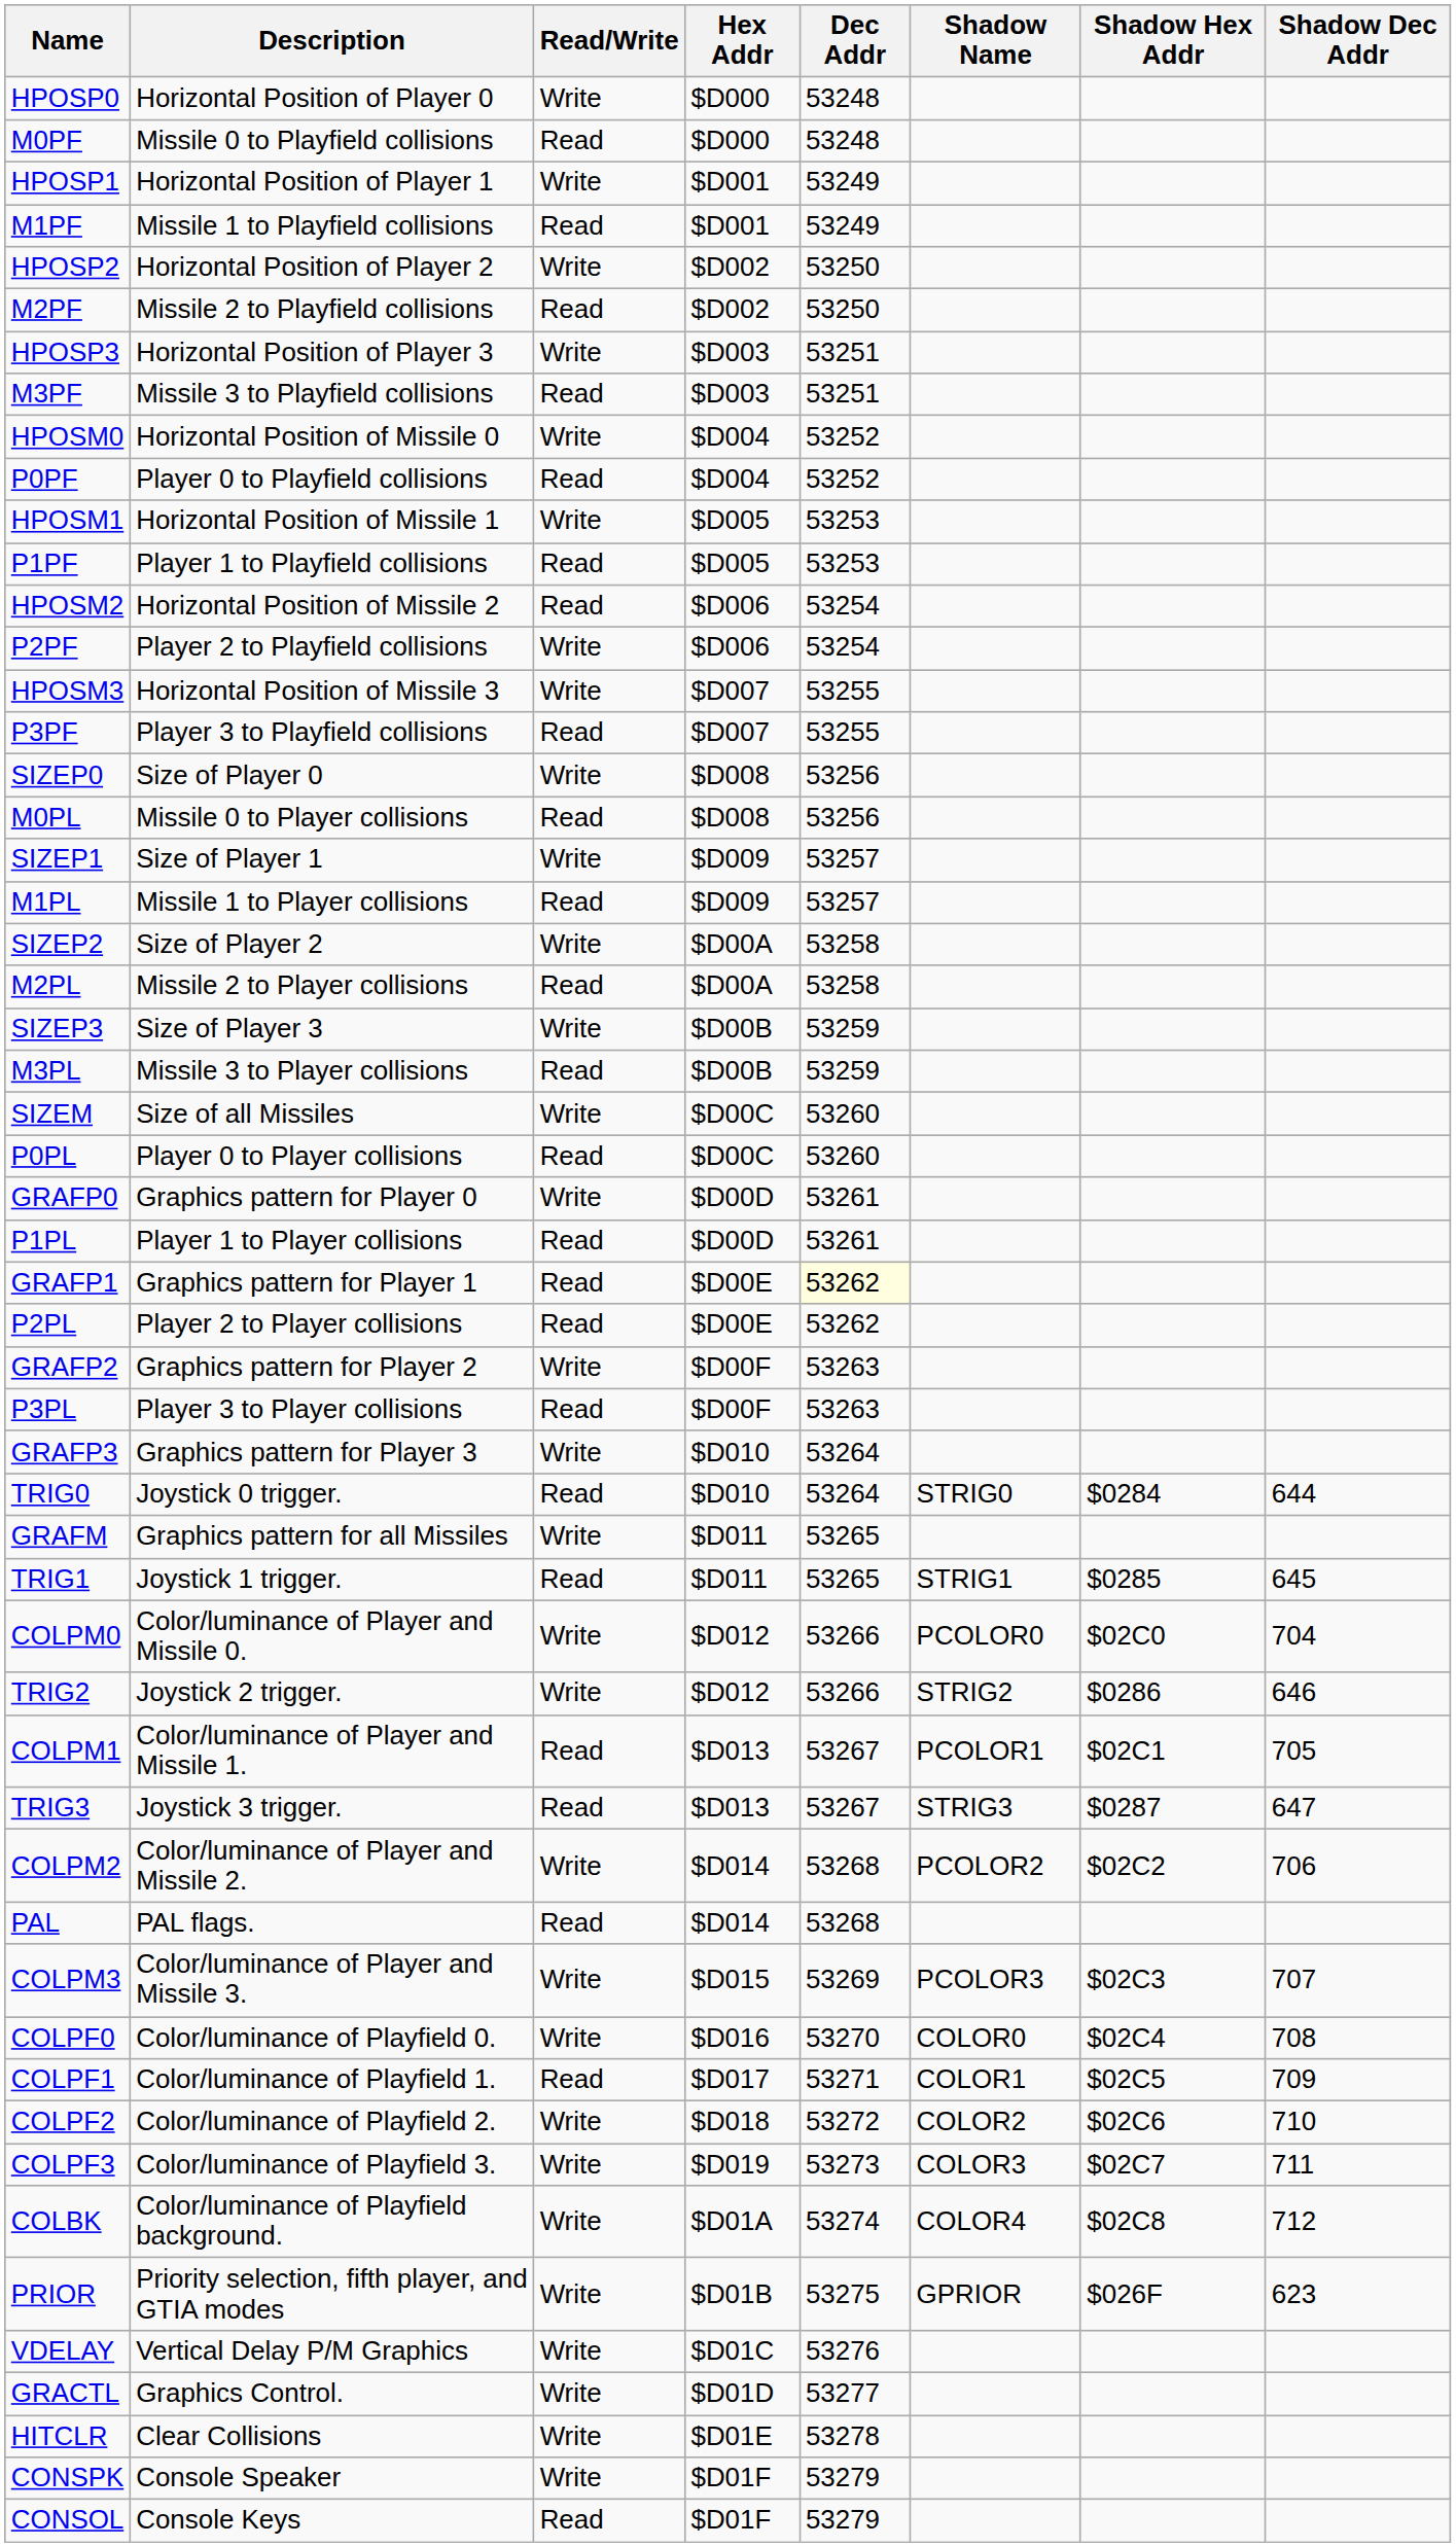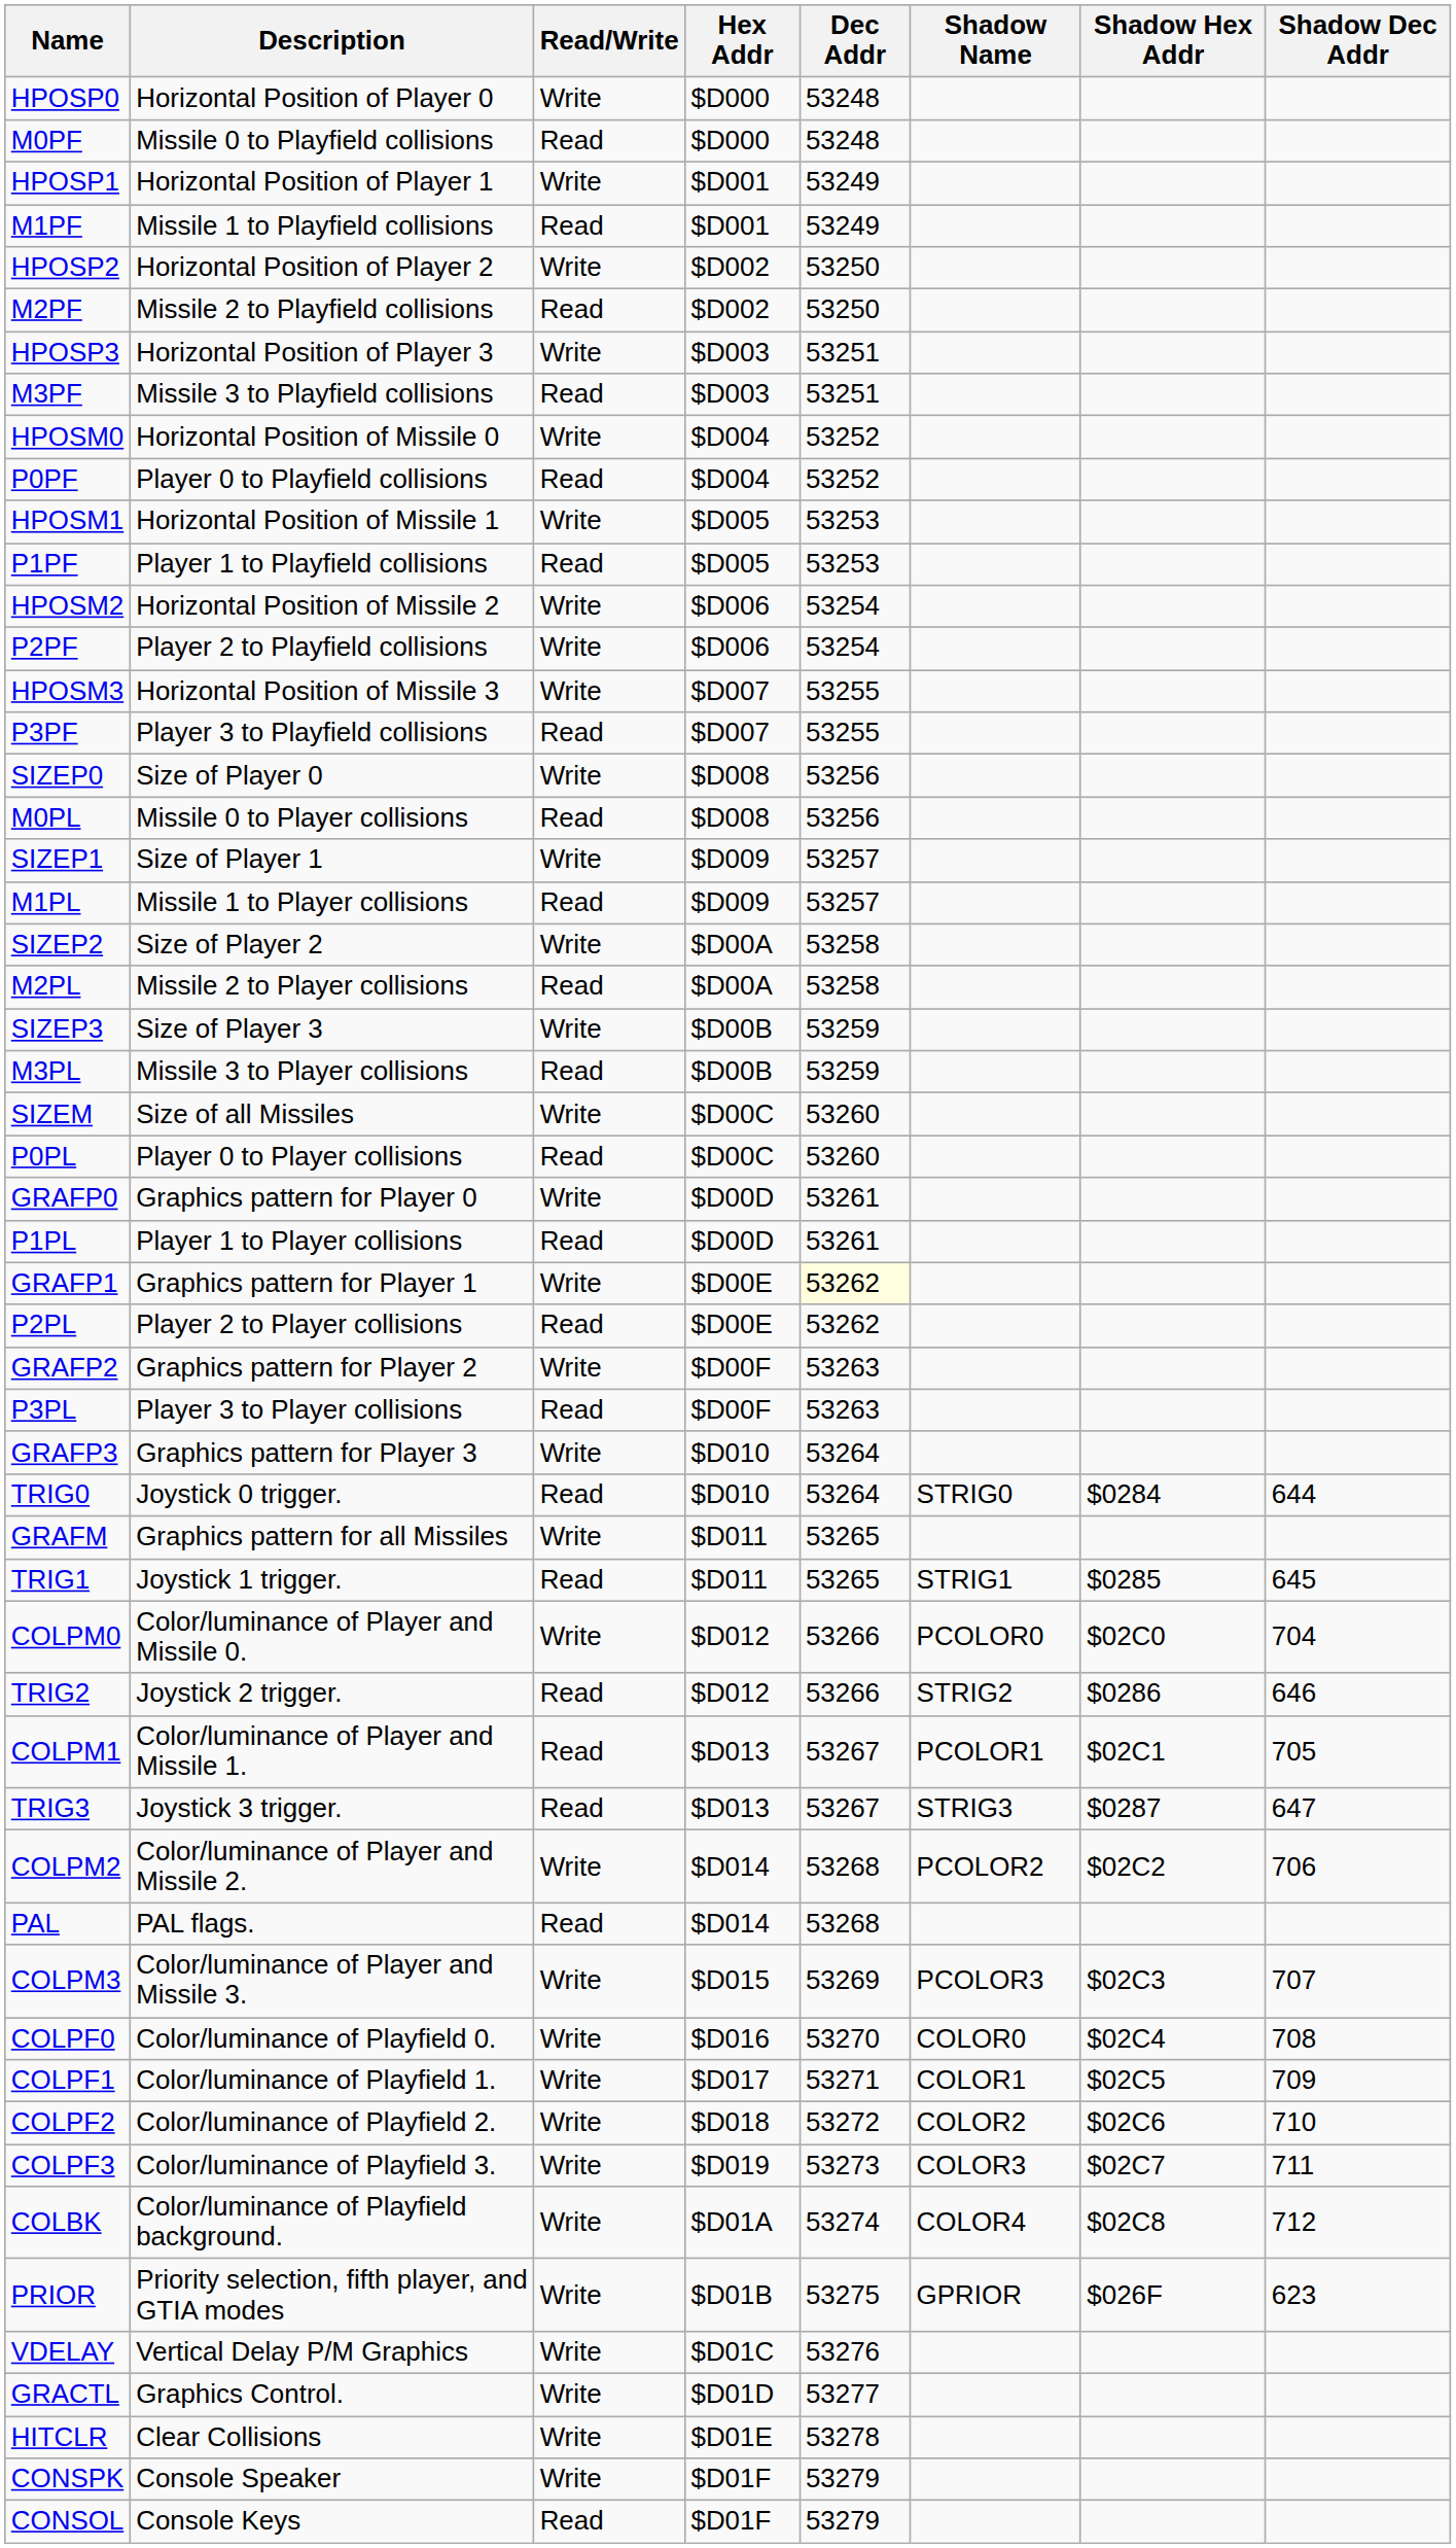HPOSM2 | Read/Write: Read -> Write
GRAFP1 | Read/Write: Read -> Write
TRIG2 | Read/Write: Write -> Read
COLPF1 | Read/Write: Read -> Write
